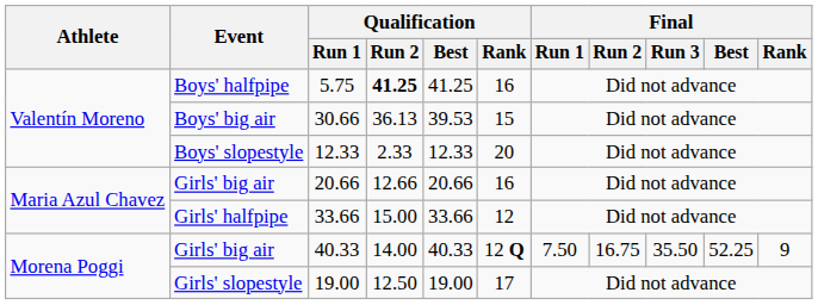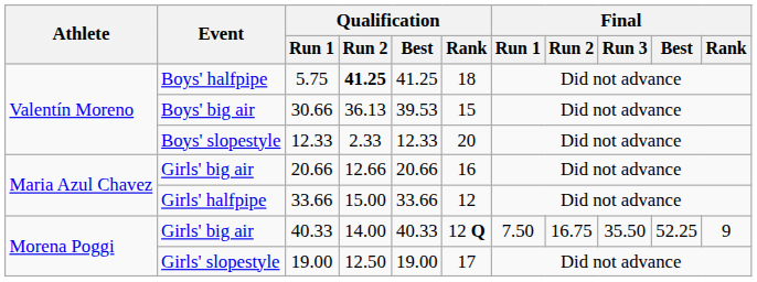5.75 | Qualification / Rank: 16 -> 18
